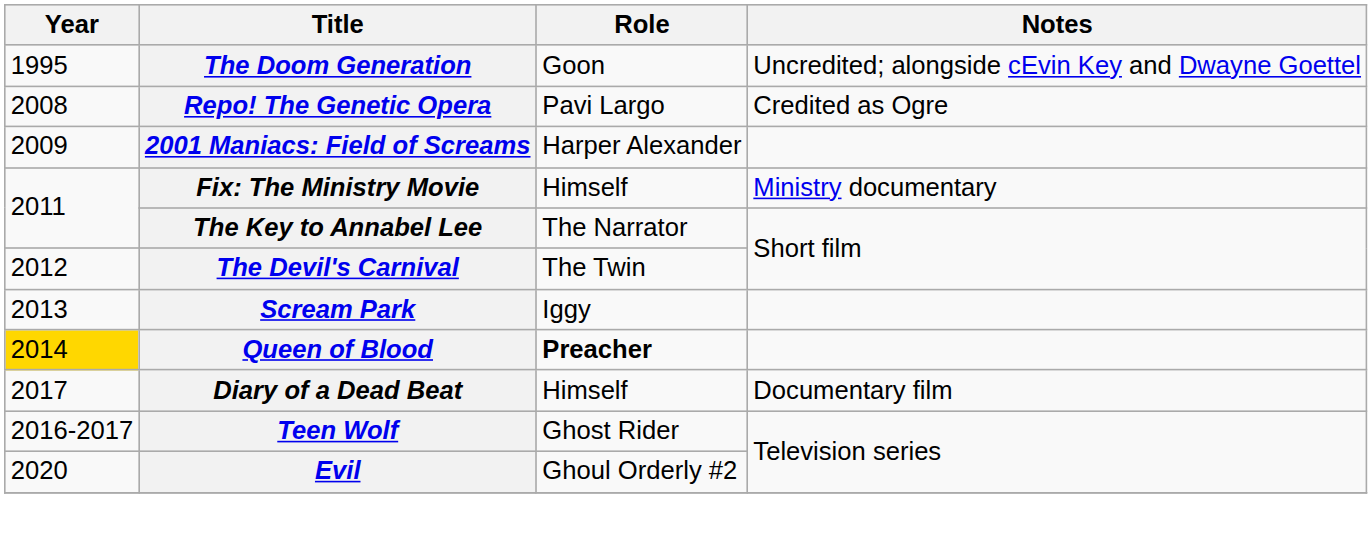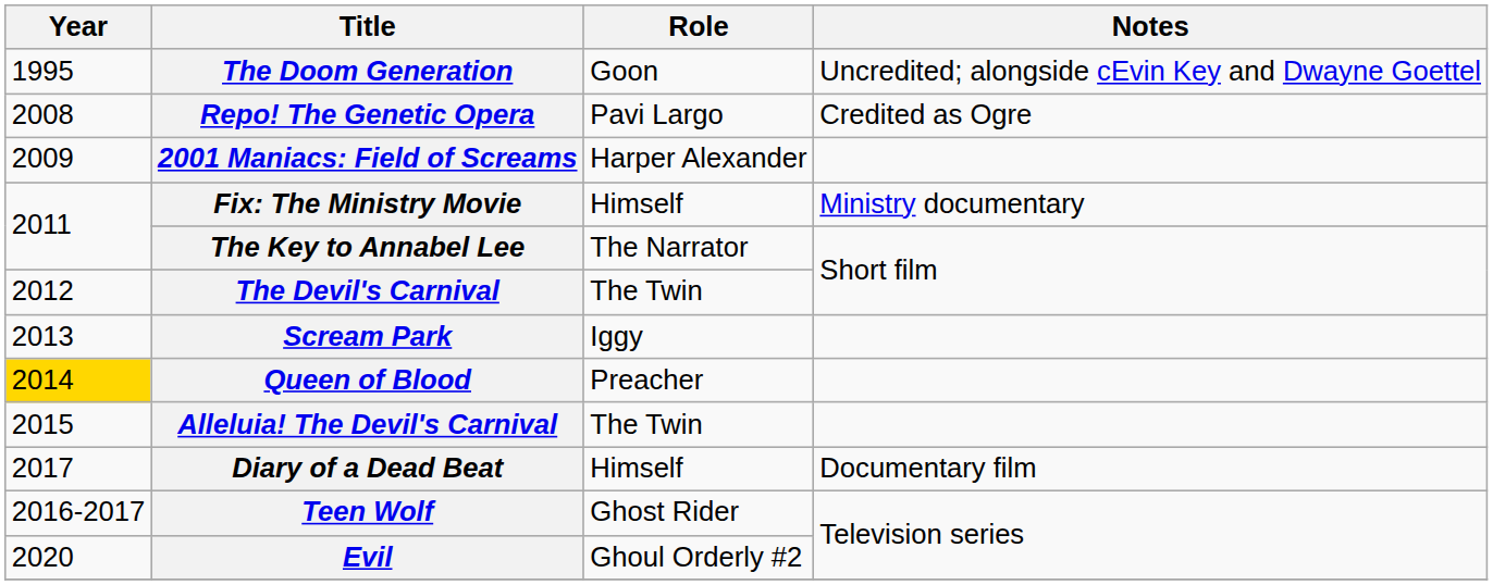Queen of Blood | Role: bold -> normal
+ row: 2015 | Alleluia! The Devil's Carnival | The Twin
